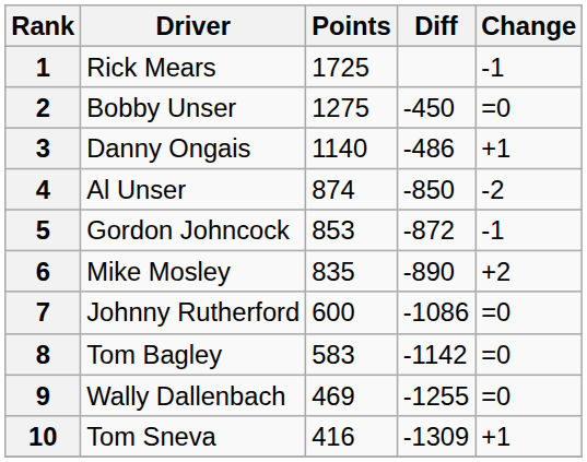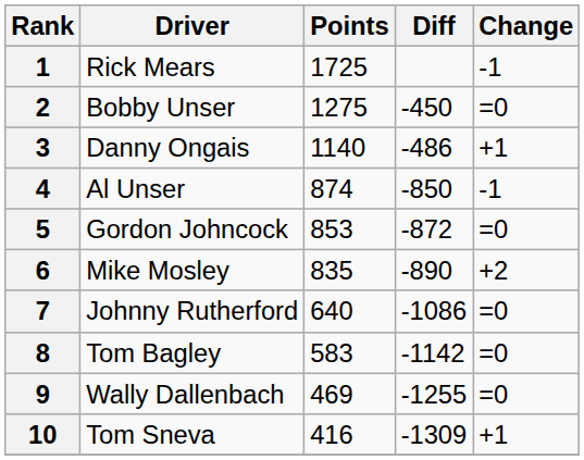4 | Change: -2 -> -1
5 | Change: -1 -> =0
7 | Points: 600 -> 640
